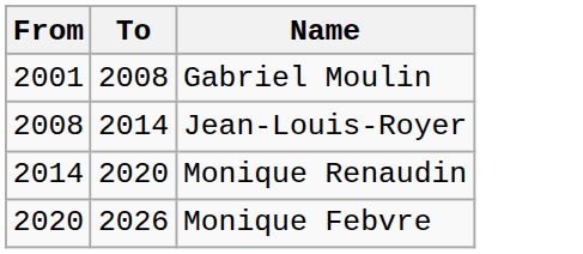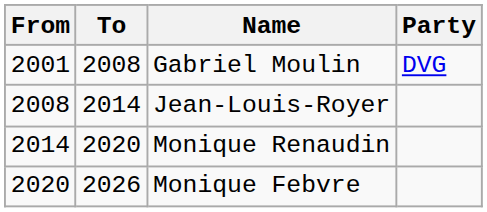+ column: Party | DVG
